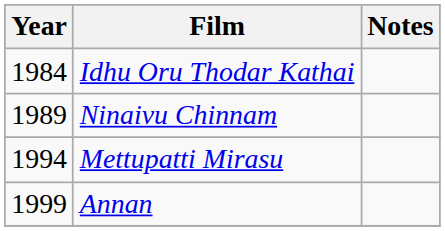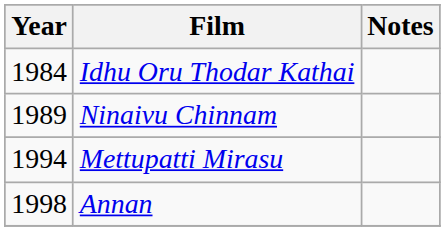Annan | Year: 1999 -> 1998
